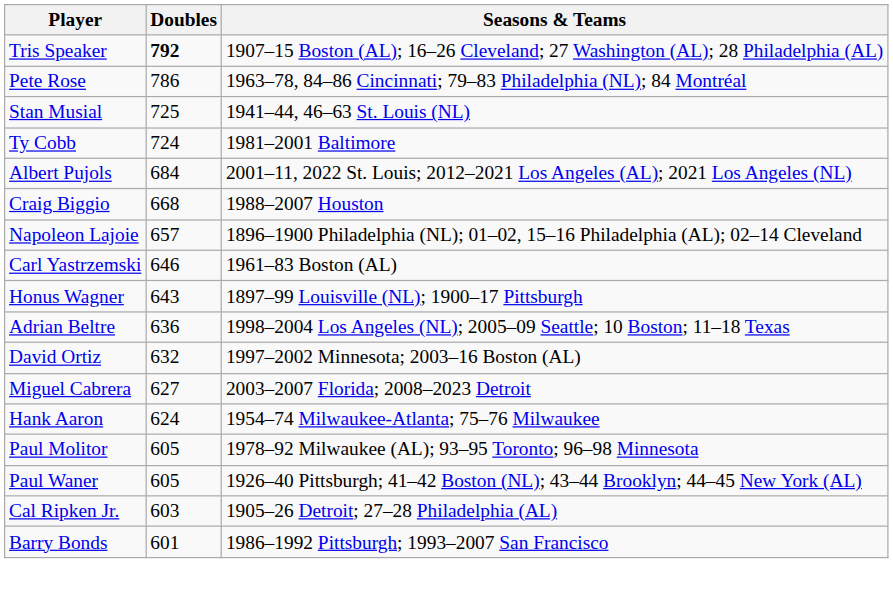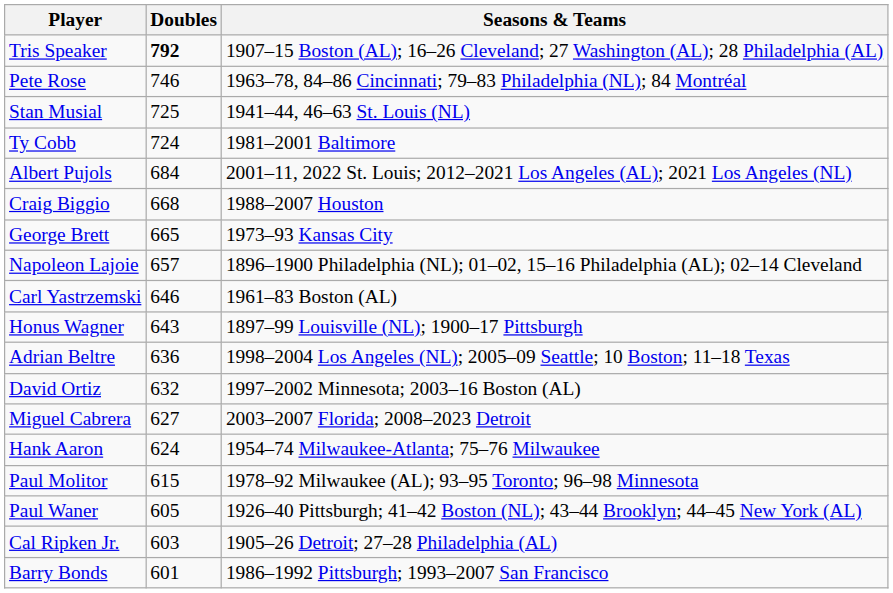Pete Rose | Doubles: 786 -> 746
+ row: George Brett | 665 | 1973–93 Kansas City
Paul Molitor | Doubles: 605 -> 615
